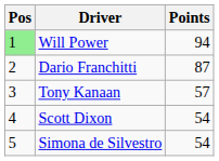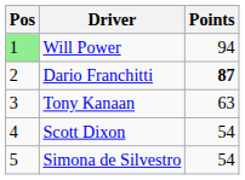Dario Franchitti | Points: normal -> bold
Tony Kanaan | Points: 57 -> 63
